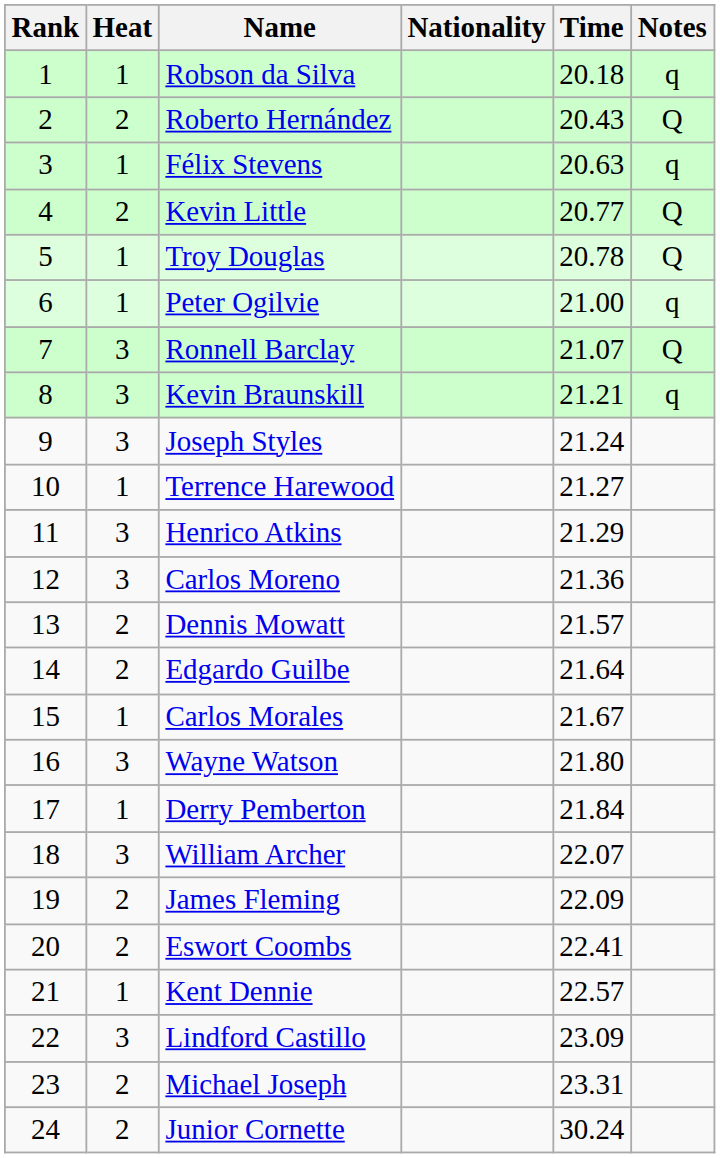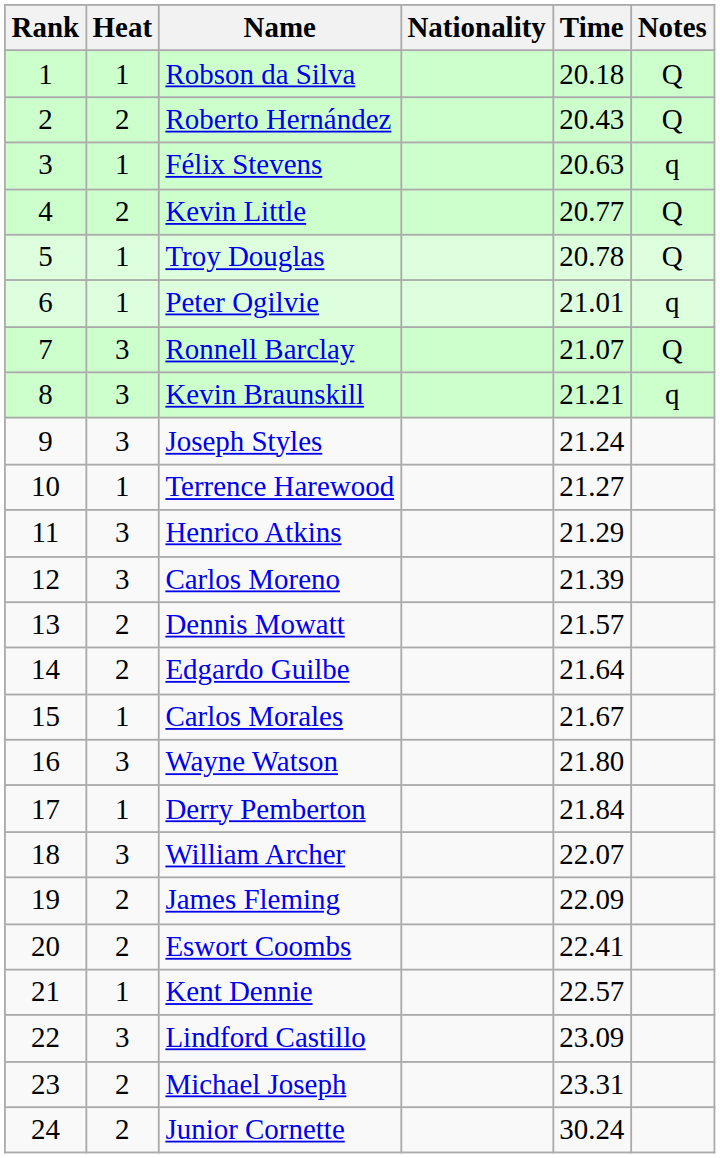Robson da Silva | Notes: q -> Q
Peter Ogilvie | Time: 21.00 -> 21.01
Carlos Moreno | Time: 21.36 -> 21.39
